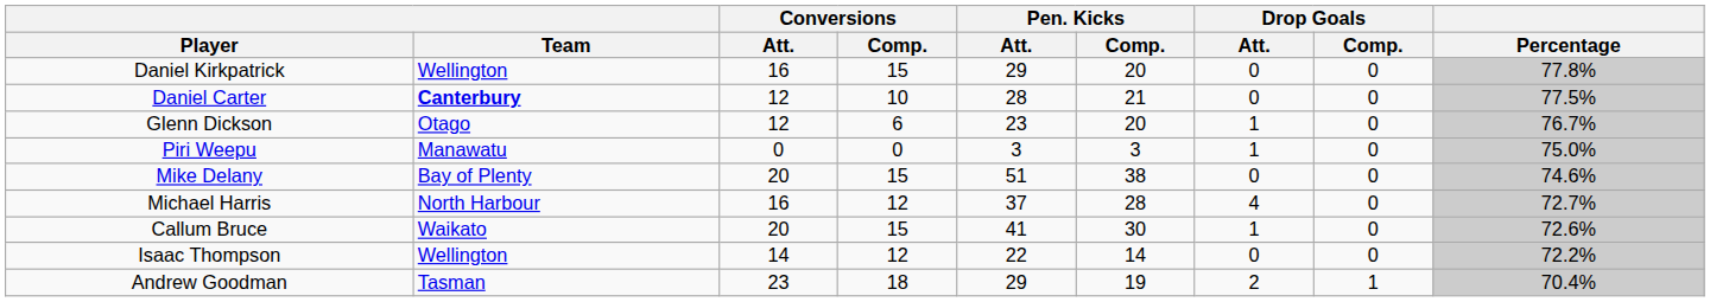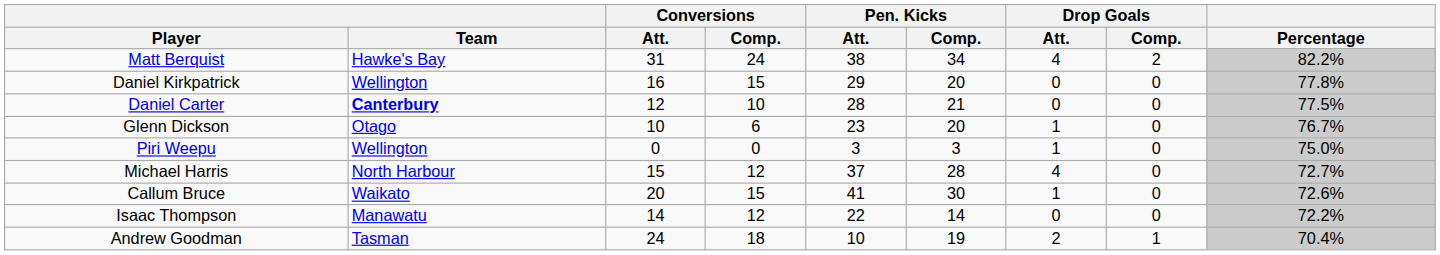+ row: Matt Berquist | Hawke's Bay | 31 | 24 | 38 | 34 | 4 | 2 | 82.2%
Glenn Dickson | Conversions / Att.: 12 -> 10
Piri Weepu | Team: Manawatu -> Wellington
- row: Mike Delany | Bay of Plenty | 20 | 15 | 51 | 38 | 0 | 0 | 74.6%
Michael Harris | Conversions / Att.: 16 -> 15
Isaac Thompson | Team: Wellington -> Manawatu
Andrew Goodman | Conversions / Att.: 23 -> 24
Andrew Goodman | Pen. Kicks / Att.: 29 -> 10
